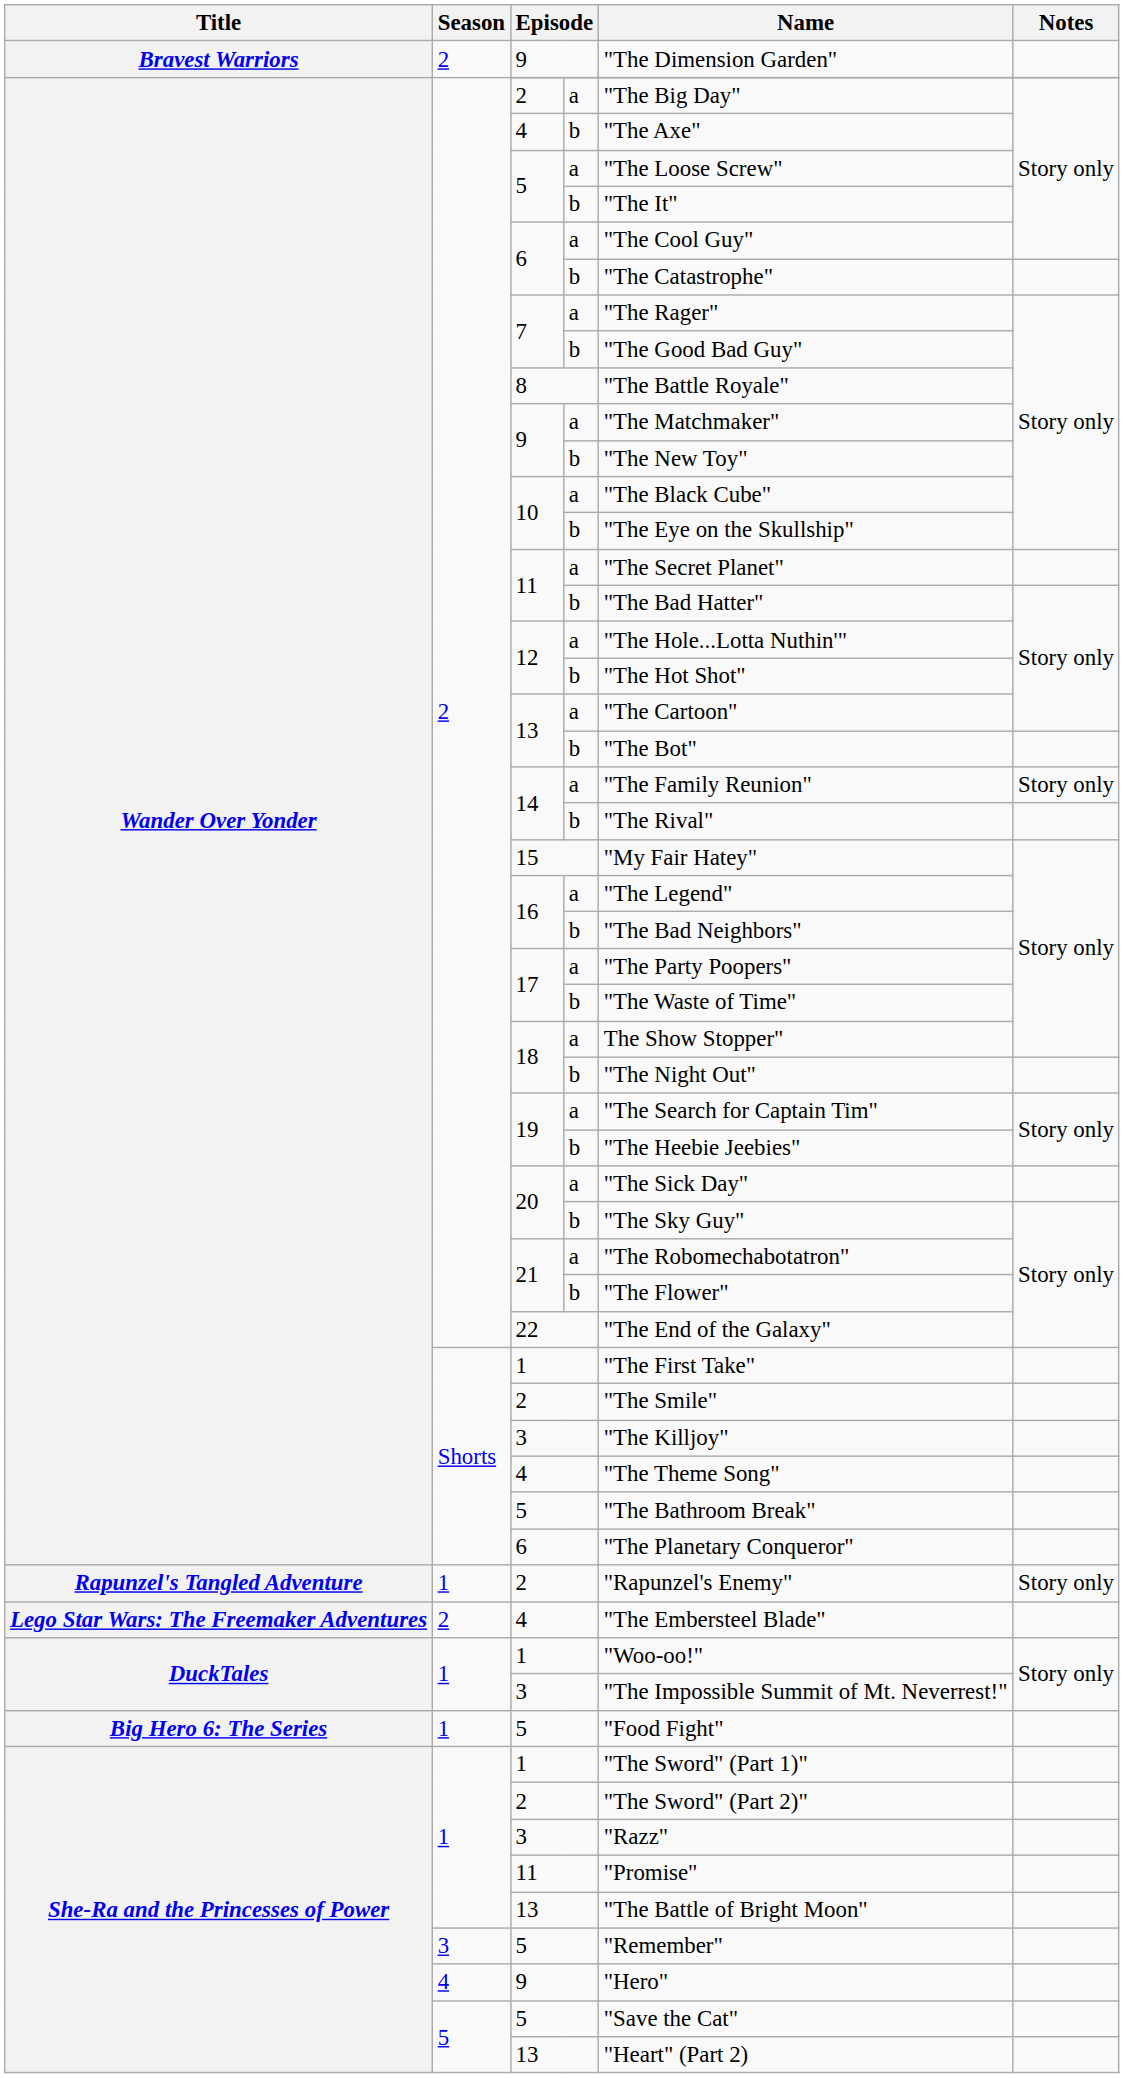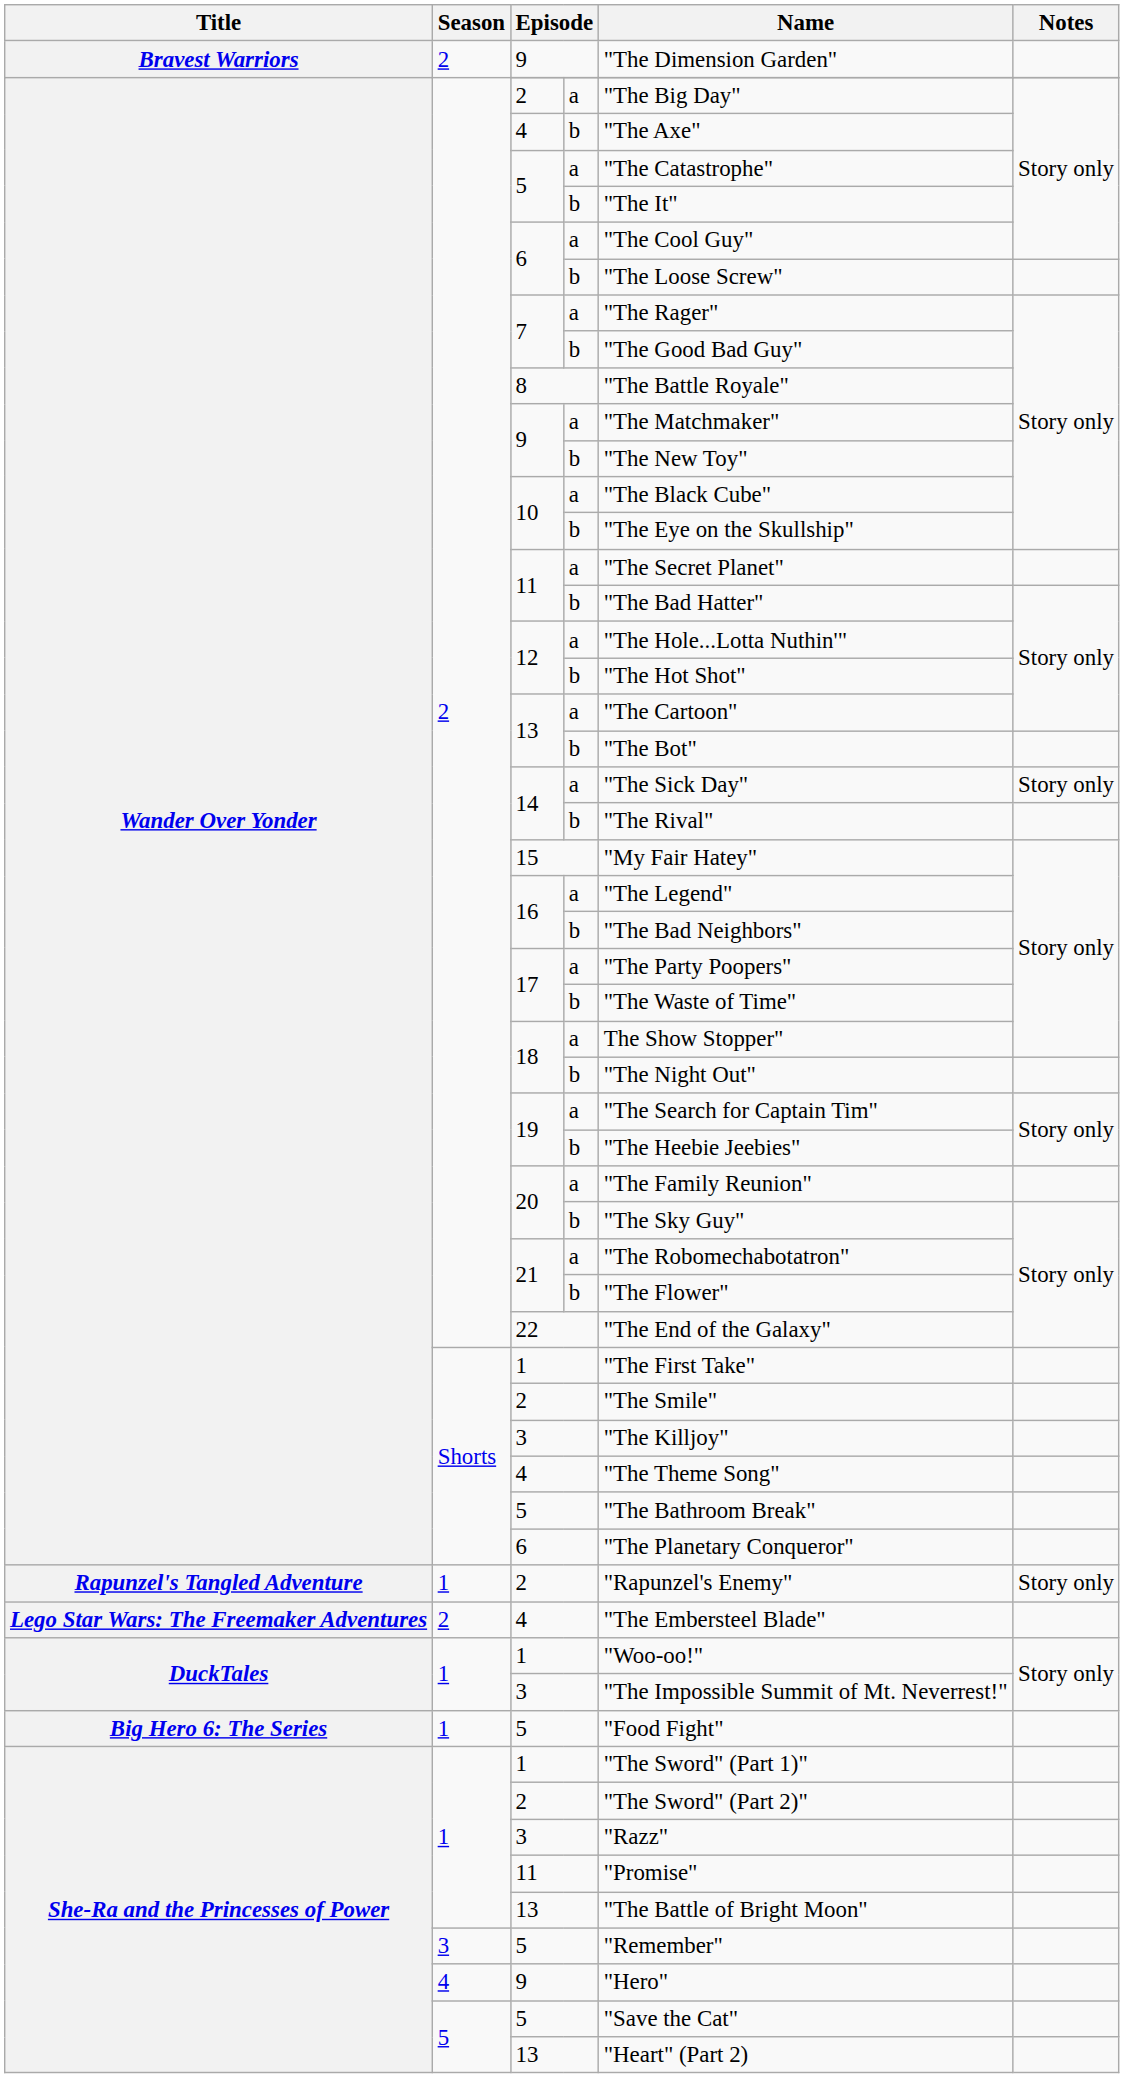5 / a | Name: "The Loose Screw" -> "The Catastrophe"
6 / b | Name: "The Catastrophe" -> "The Loose Screw"
14 / a | Name: "The Family Reunion" -> "The Sick Day"
20 / a | Name: "The Sick Day" -> "The Family Reunion"
